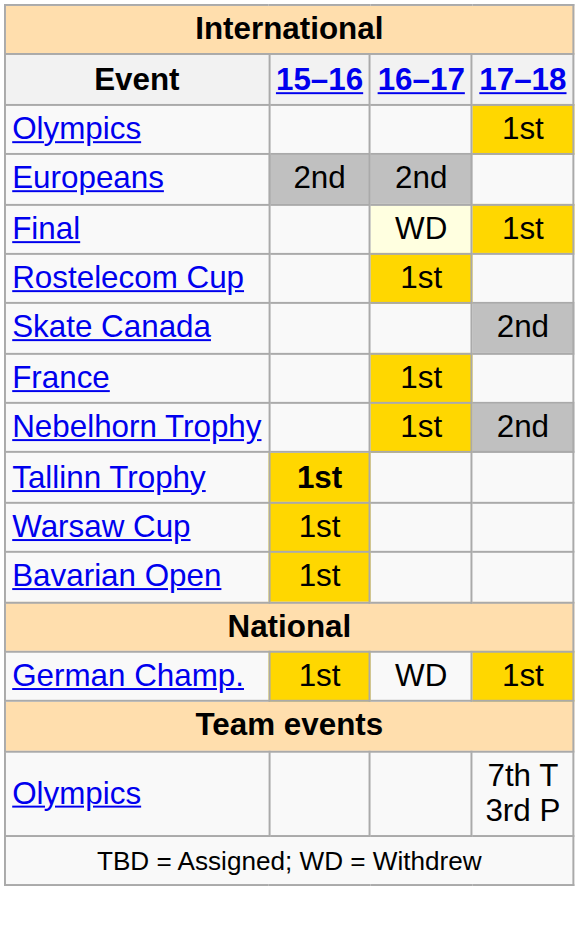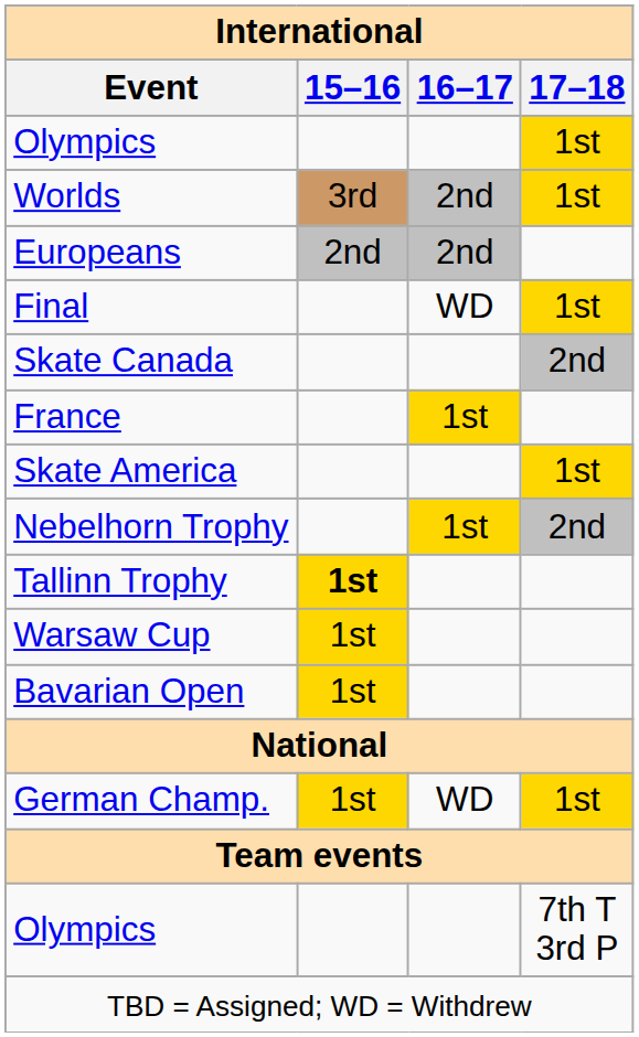+ row: Worlds | 3rd | 2nd | 1st
Final | 16–17: lightyellow background -> no background
- row: Rostelecom Cup | 1st
+ row: Skate America | 1st
